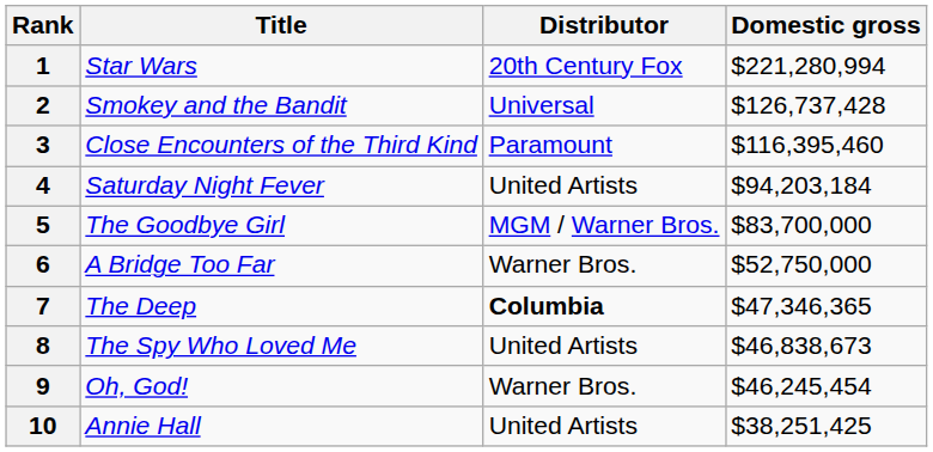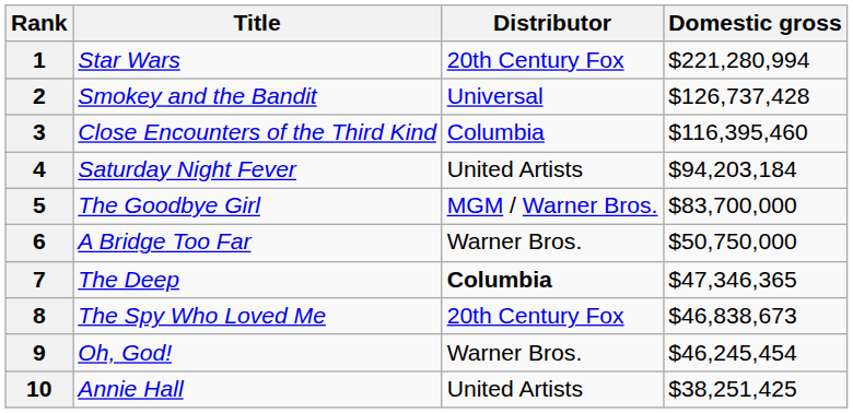3 | Distributor: Paramount -> Columbia
6 | Domestic gross: $52,750,000 -> $50,750,000
8 | Distributor: United Artists -> 20th Century Fox
